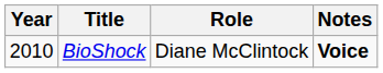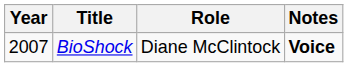BioShock | Year: 2010 -> 2007
